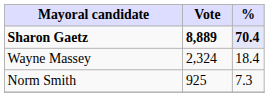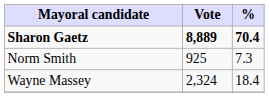Sharon Gaetz | %: lavender background -> no background
rows swapped: Wayne Massey <-> Norm Smith
